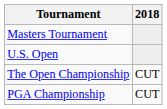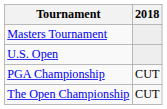rows swapped: The Open Championship <-> PGA Championship
